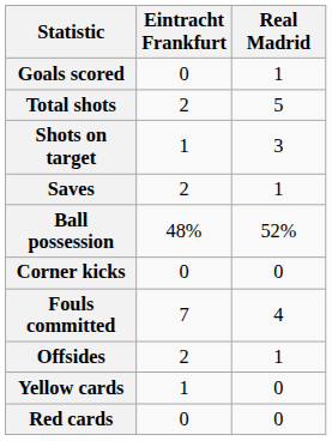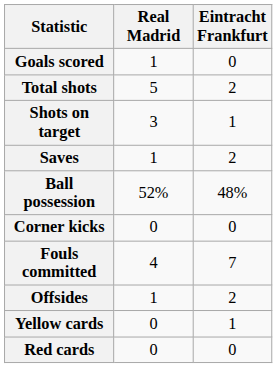columns swapped: Real Madrid <-> Eintracht Frankfurt
